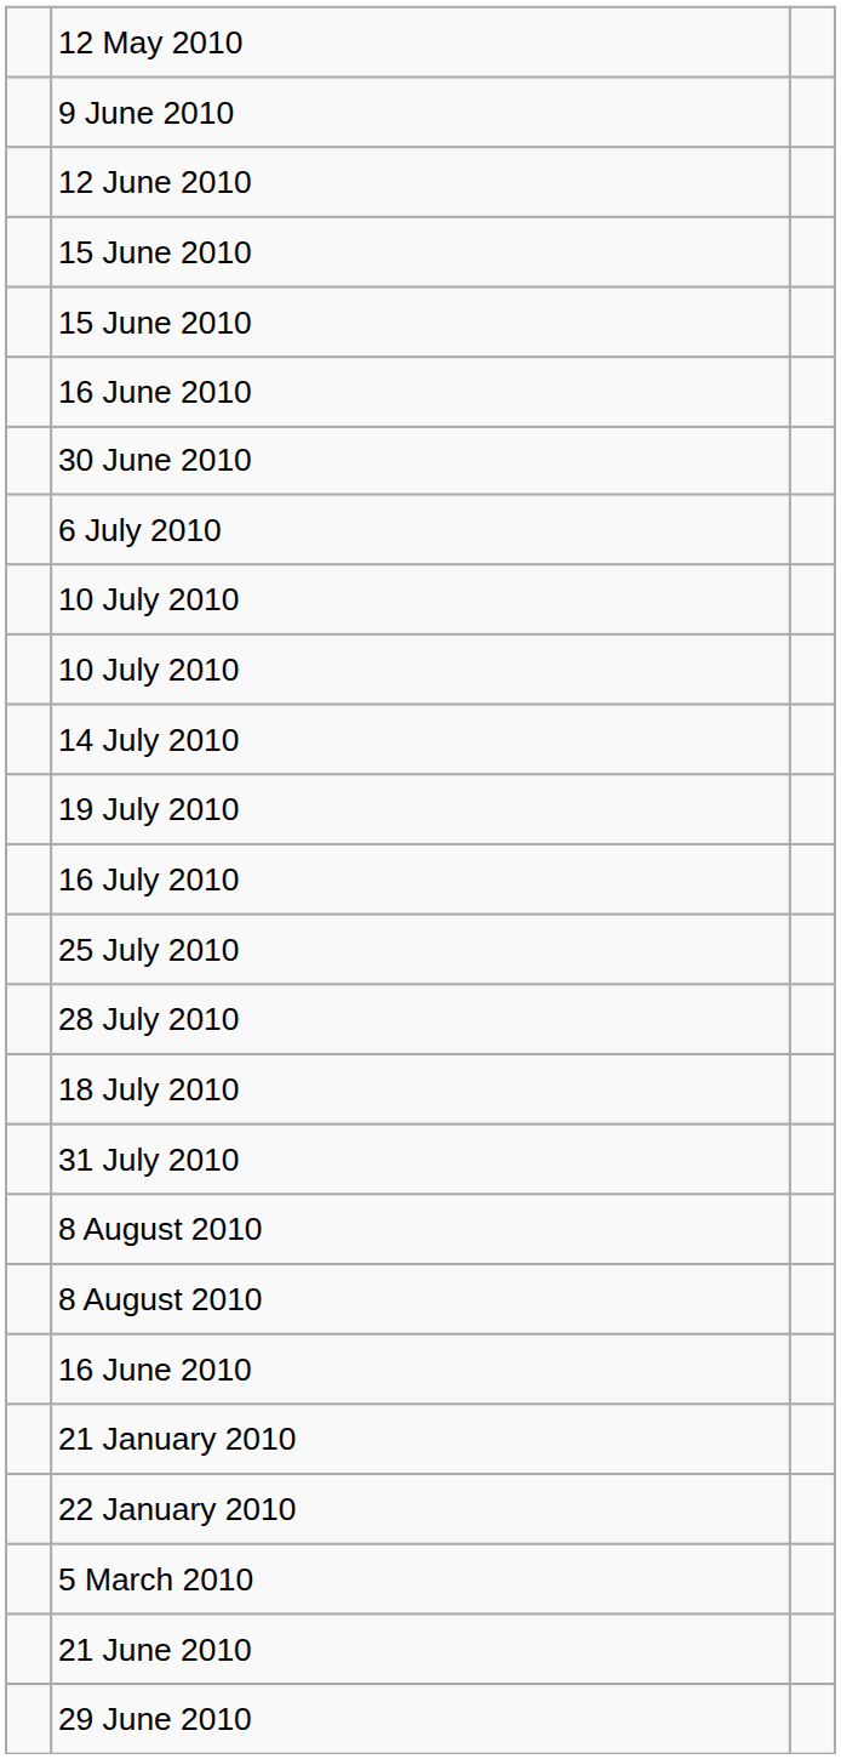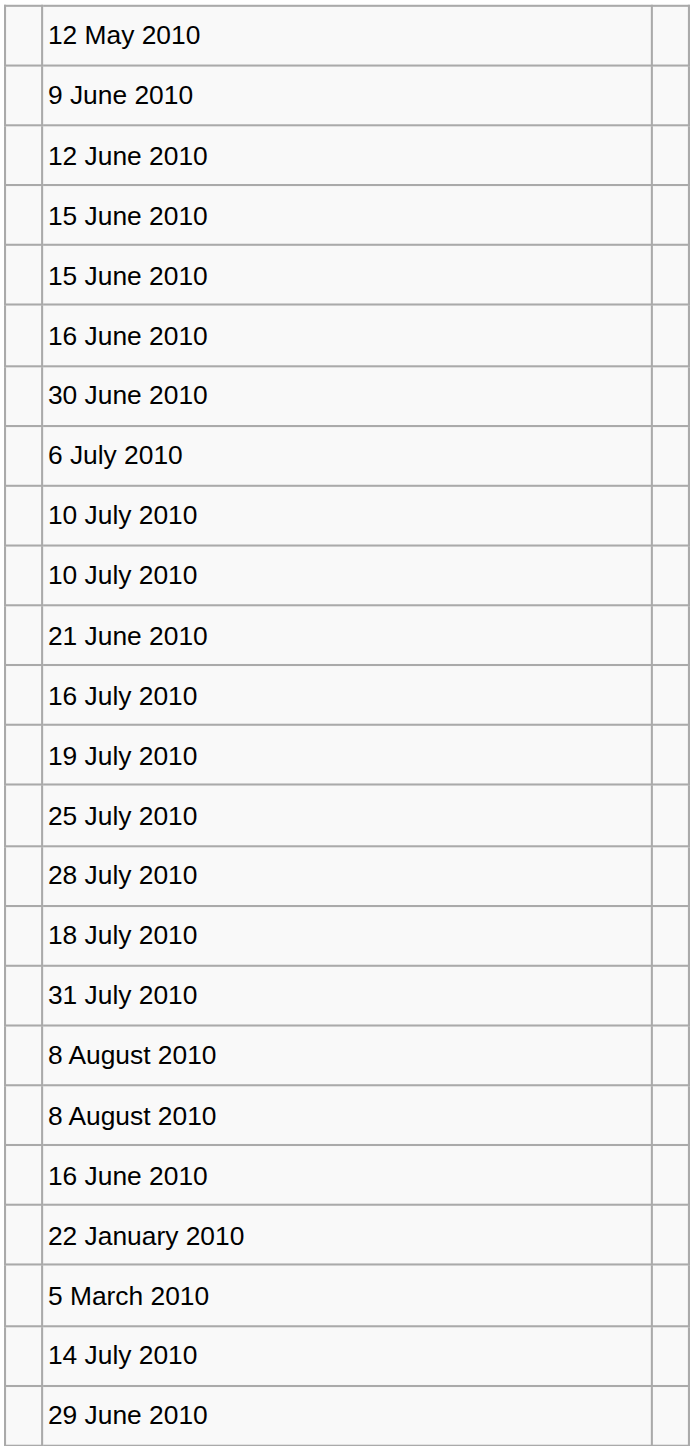rows swapped: 14 July 2010 <-> 21 June 2010
rows swapped: 16 July 2010 <-> 19 July 2010
- row: 21 January 2010
